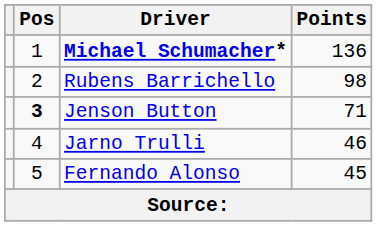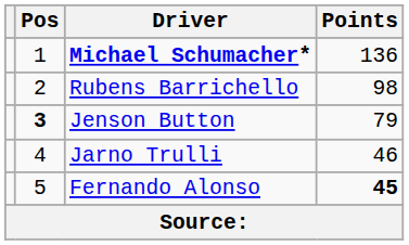Jenson Button | Points: 71 -> 79
Fernando Alonso | Points: normal -> bold
